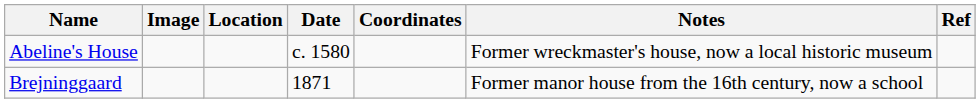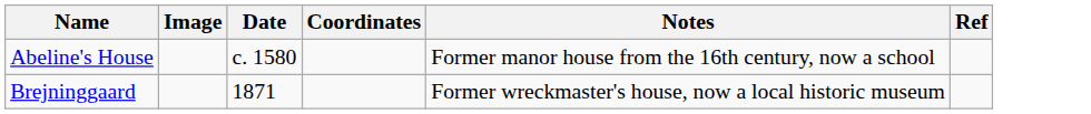- column: Location
Abeline's House | Notes: Former wreckmaster's house, now a local historic museum -> Former manor house from the 16th century, now a school
Brejninggaard | Notes: Former manor house from the 16th century, now a school -> Former wreckmaster's house, now a local historic museum
